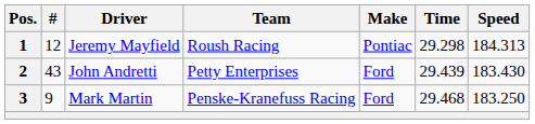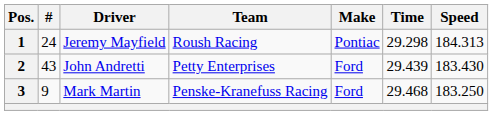1 | #: 12 -> 24
